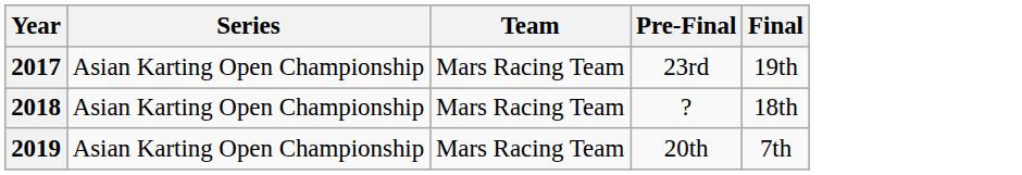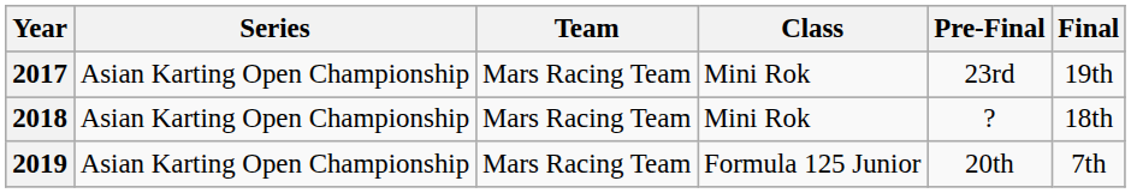+ column: Class | Mini Rok | Mini Rok | Formula 125 Junior
